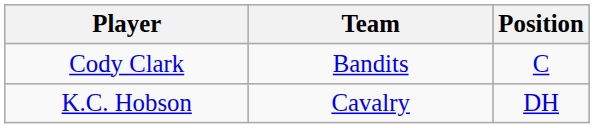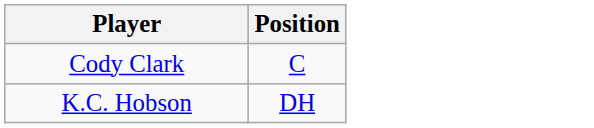- column: Team | Bandits | Cavalry
